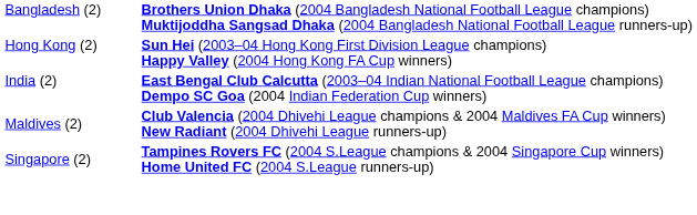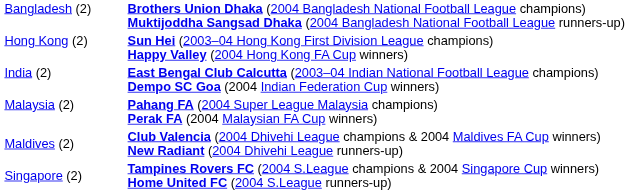+ row: Malaysia (2) | Pahang FA (2004 Super League Malaysia champions) Perak FA (2004 Malaysian FA Cup winners)
